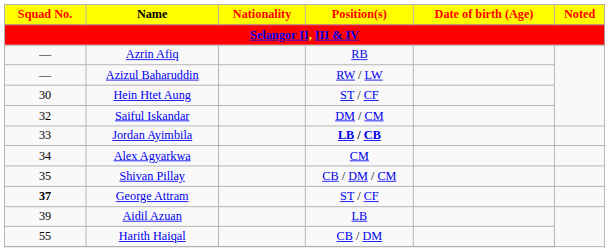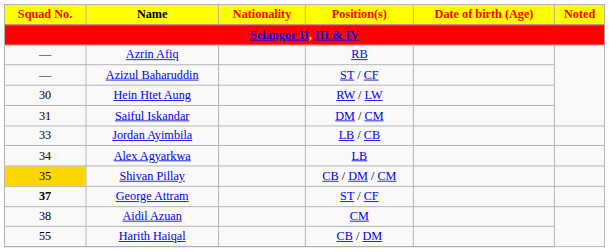Azizul Baharuddin | Position(s): RW / LW -> ST / CF
Hein Htet Aung | Position(s): ST / CF -> RW / LW
Saiful Iskandar | Squad No.: 32 -> 31
Jordan Ayimbila | Position(s): bold -> normal
Alex Agyarkwa | Position(s): CM -> LB
Shivan Pillay | Squad No.: no background -> gold background
Aidil Azuan | Squad No.: 39 -> 38
Aidil Azuan | Position(s): LB -> CM
